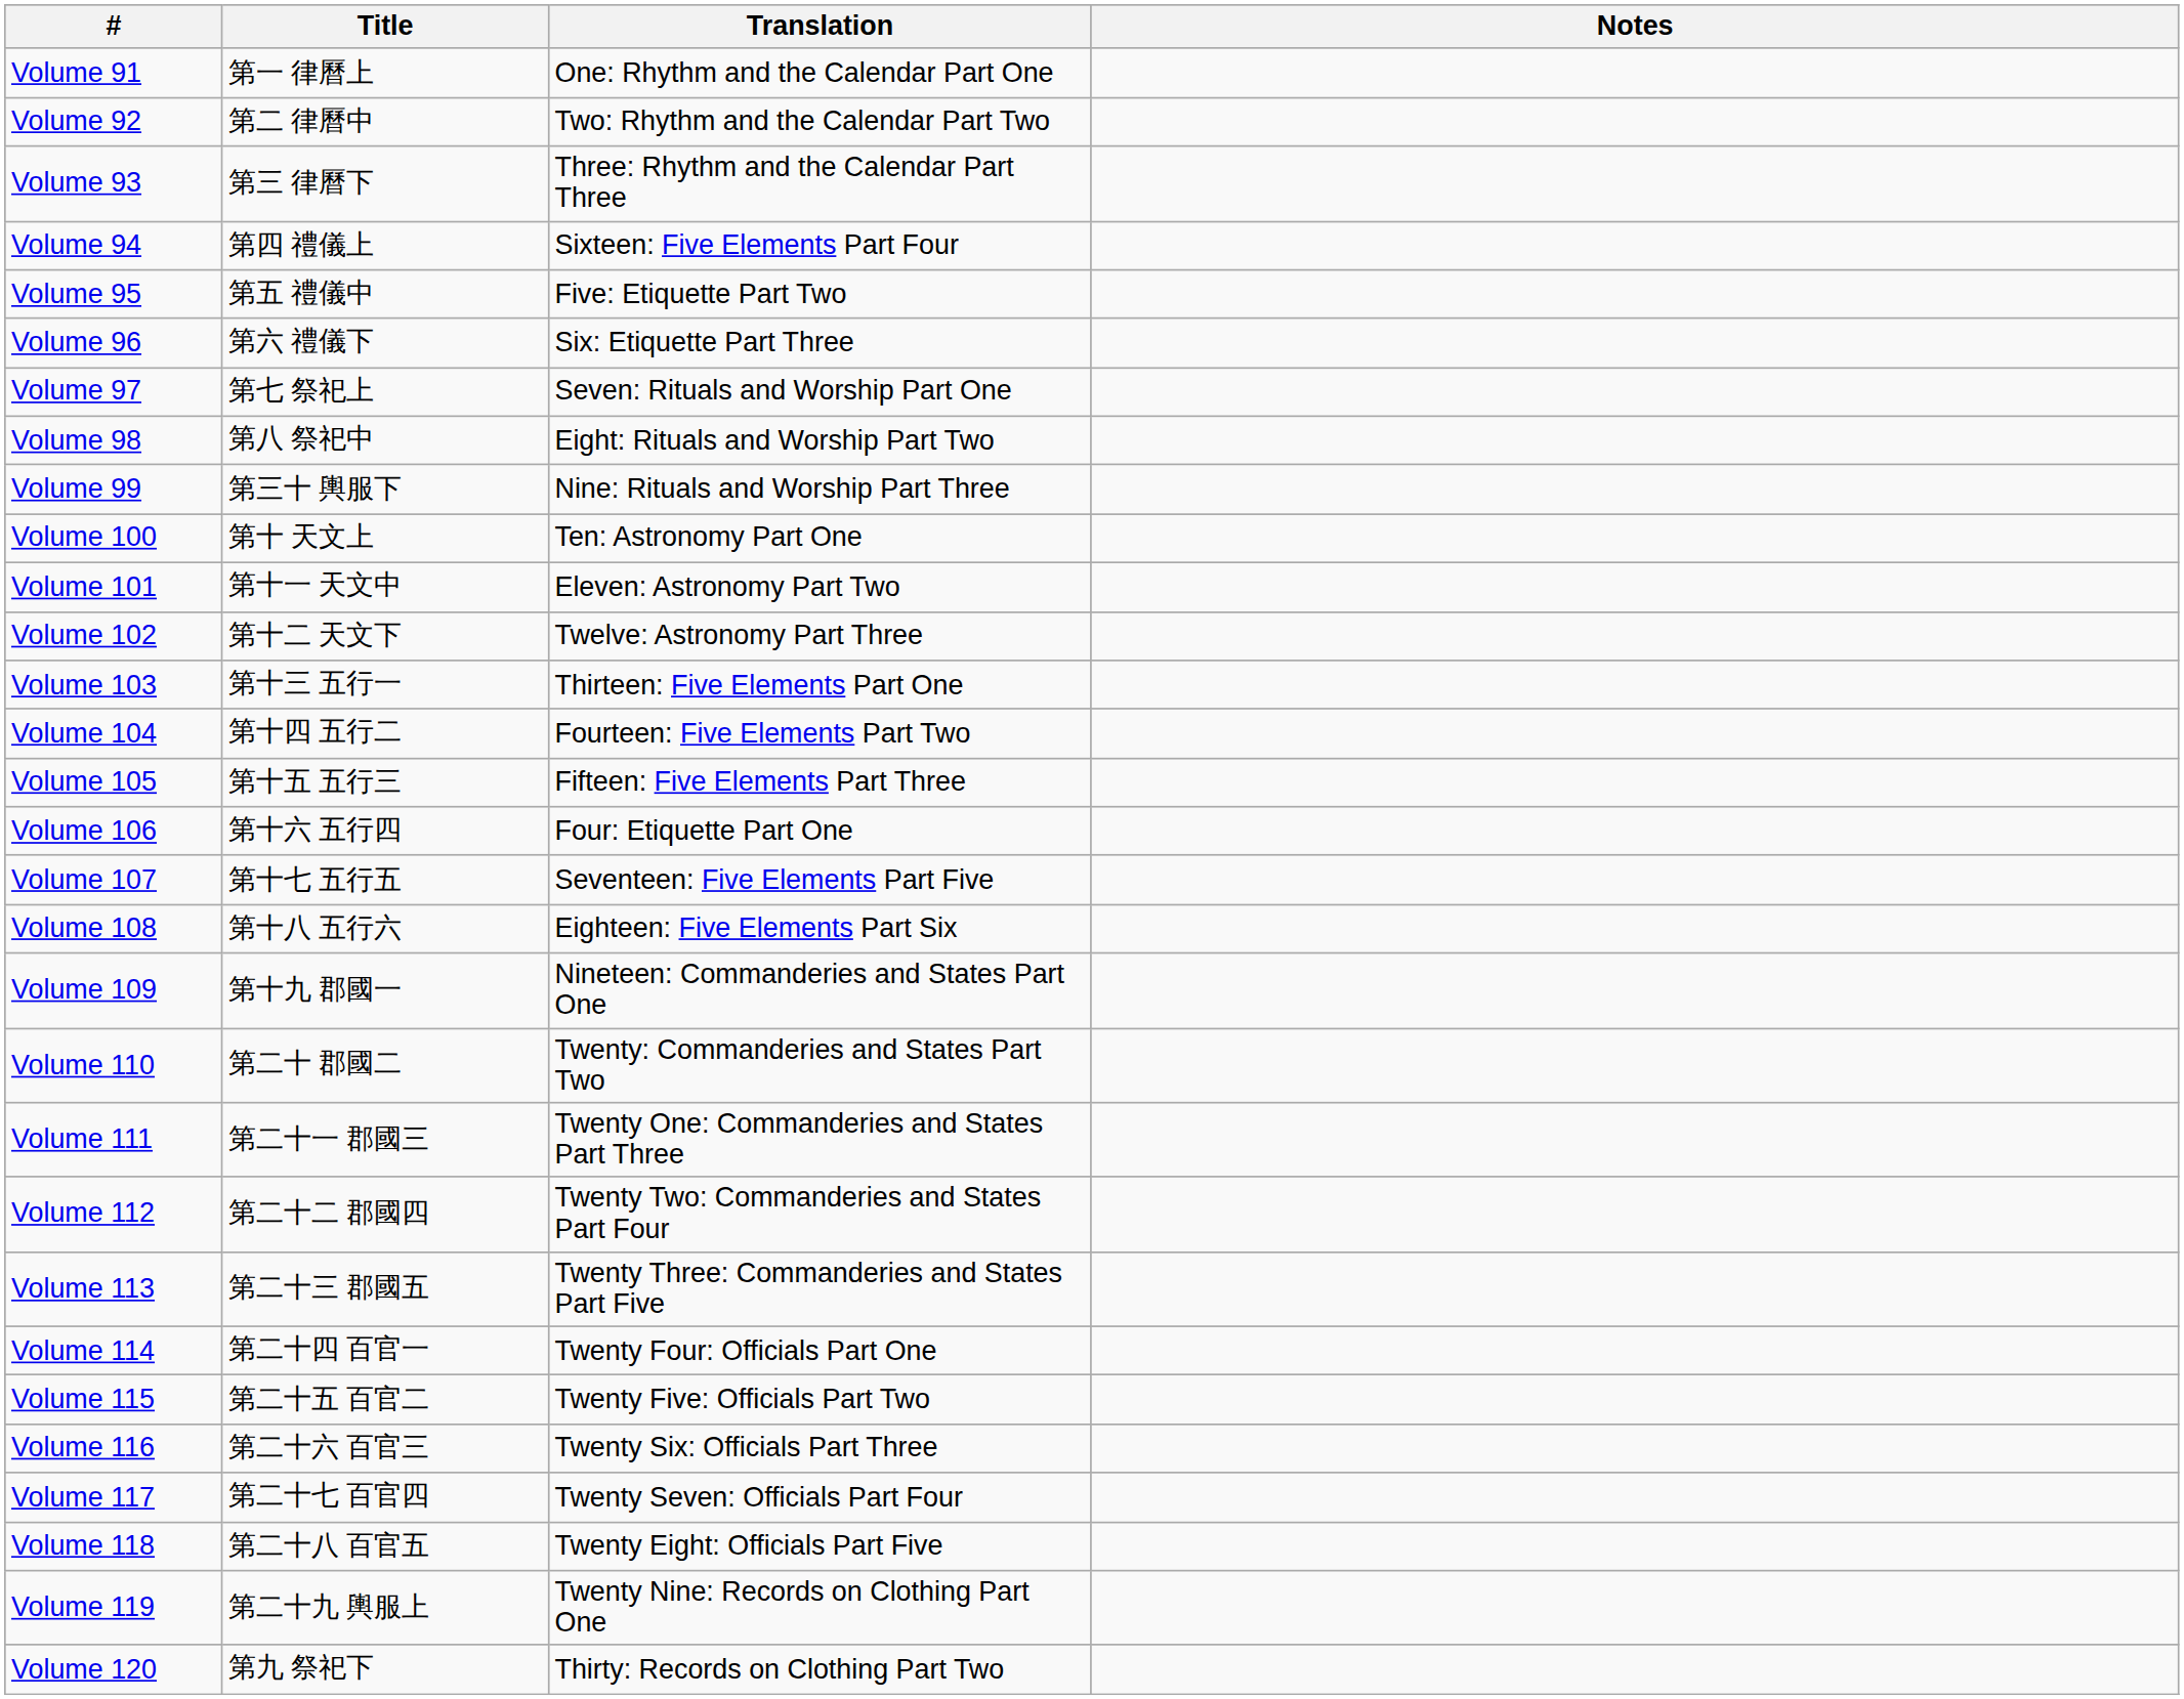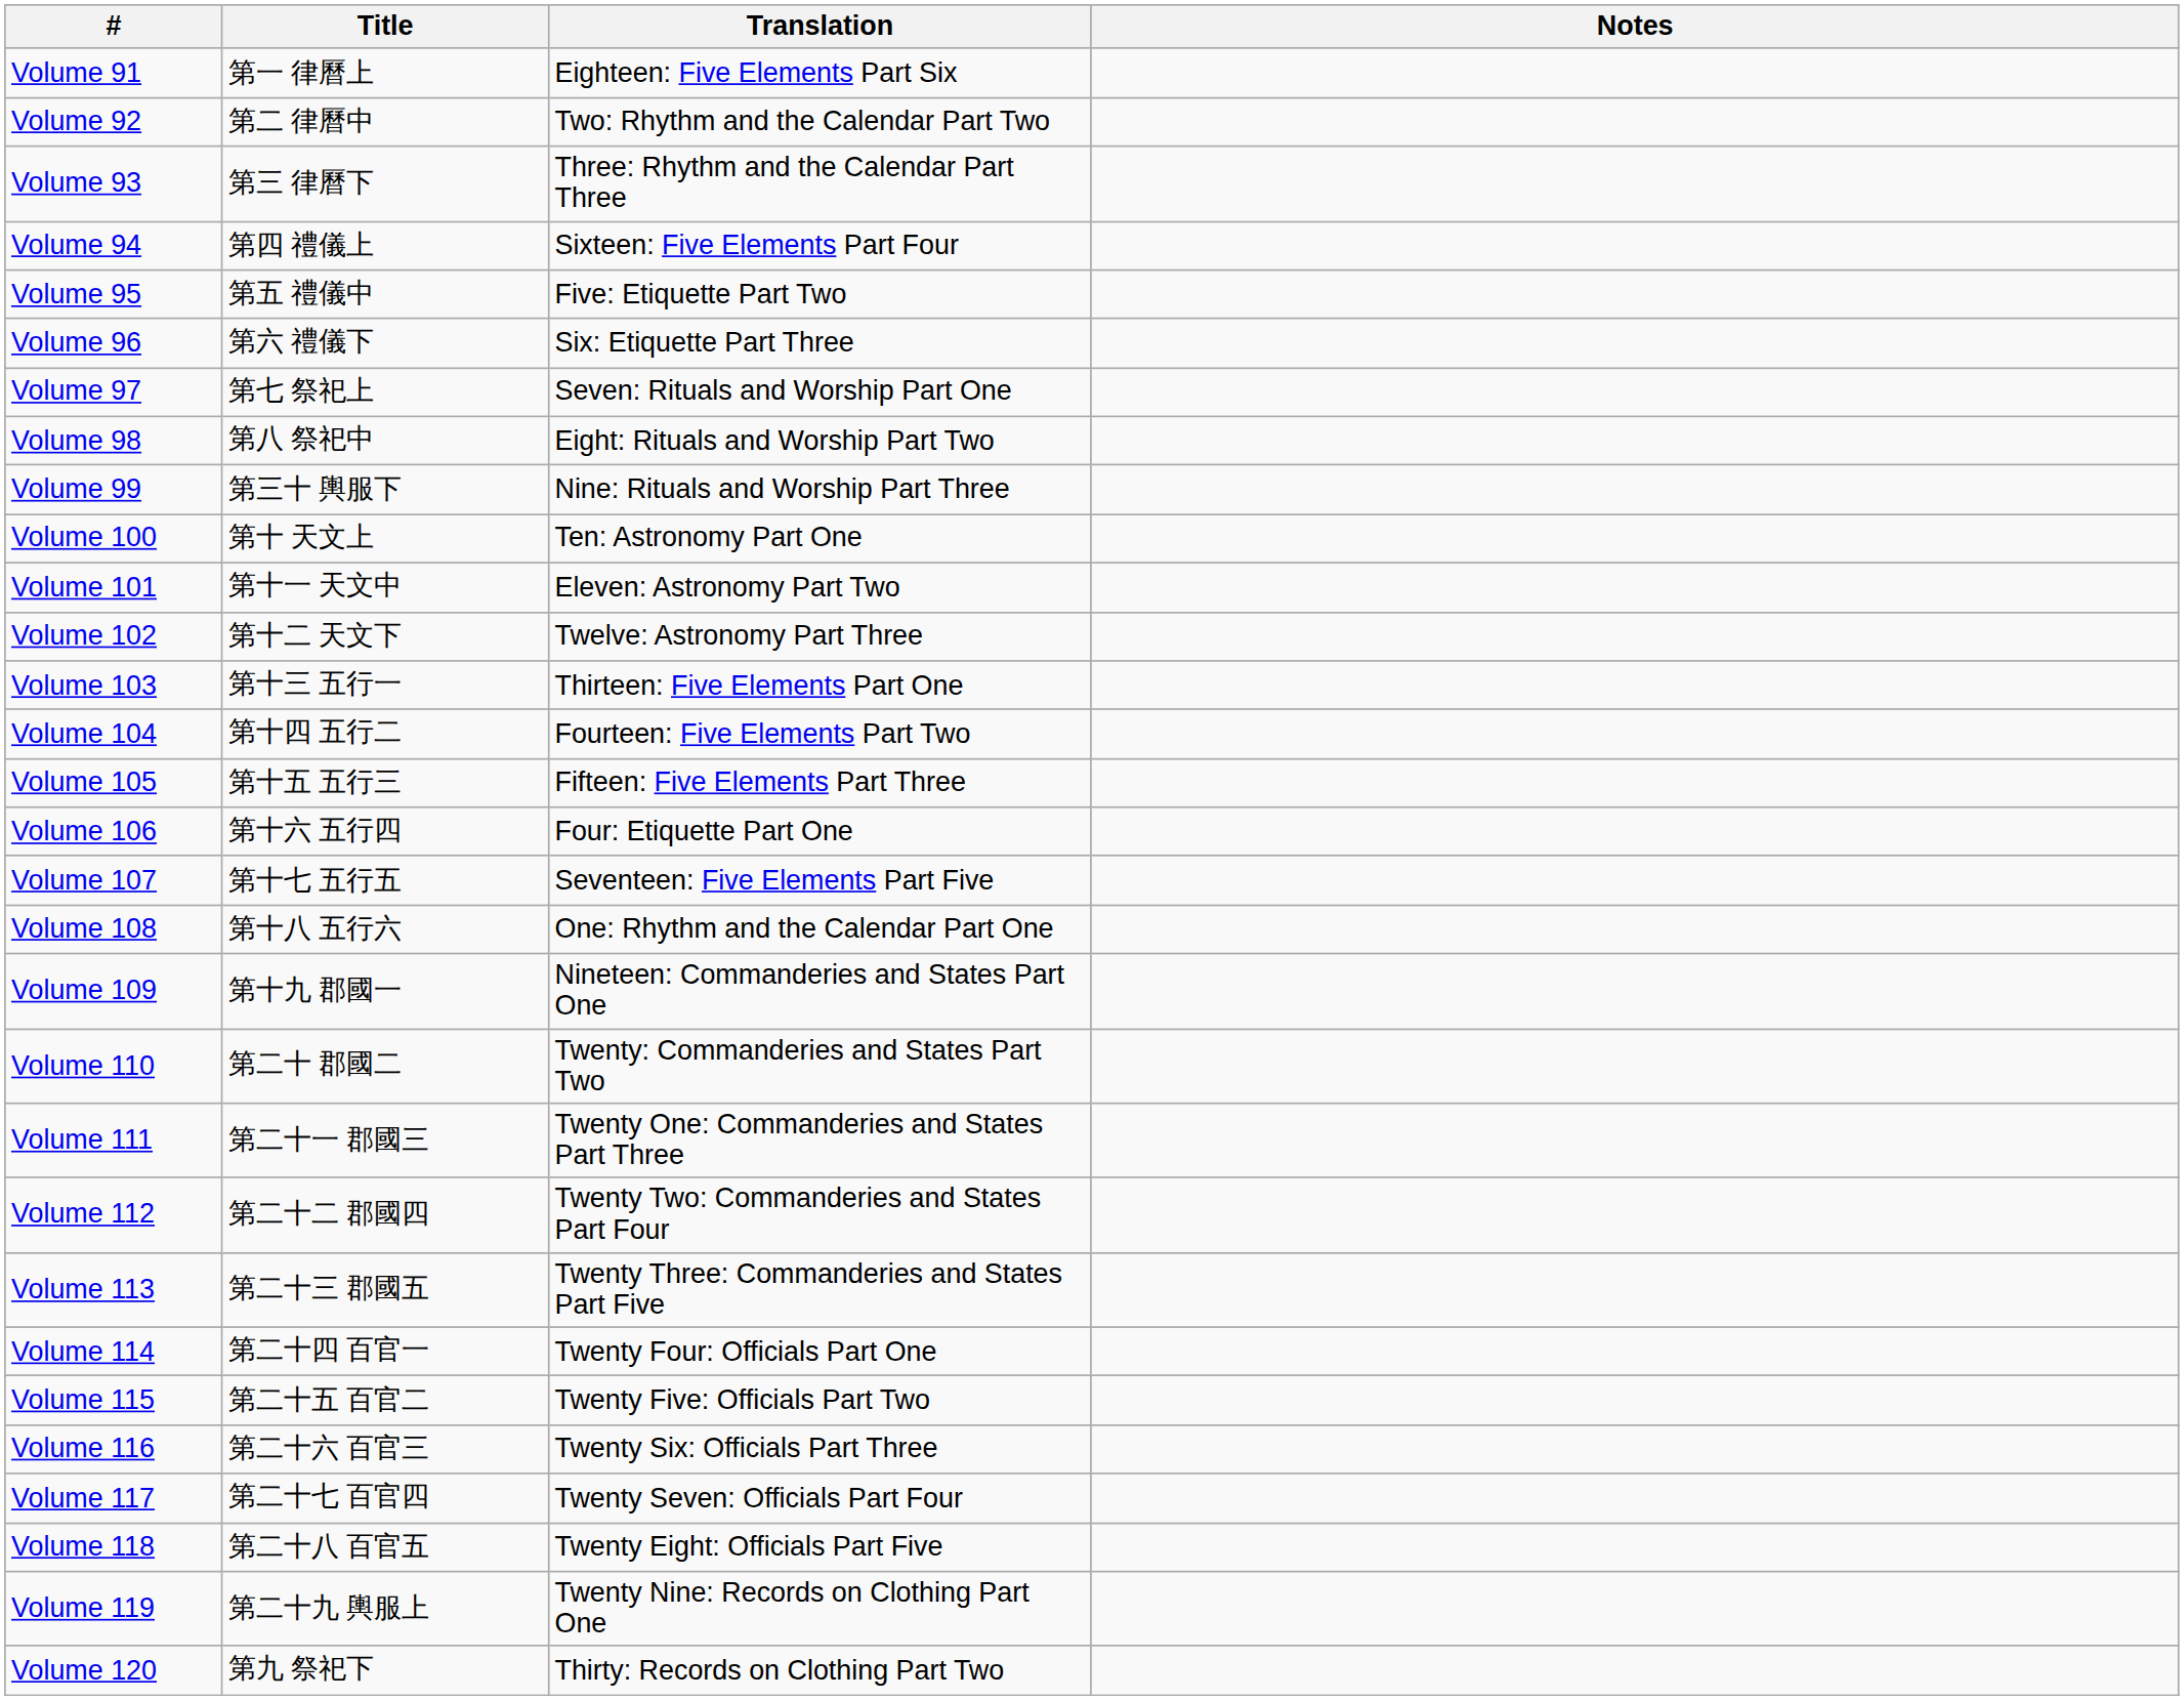Volume 91 | Translation: One: Rhythm and the Calendar Part One -> Eighteen: Five Elements Part Six
Volume 108 | Translation: Eighteen: Five Elements Part Six -> One: Rhythm and the Calendar Part One
